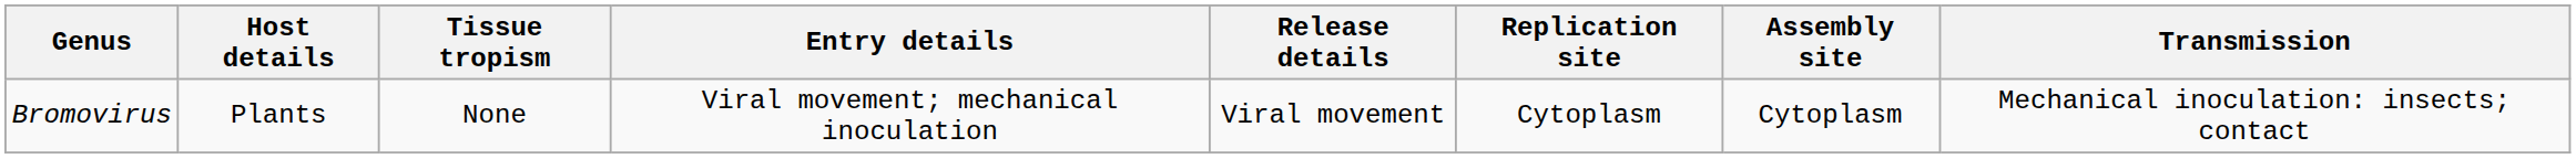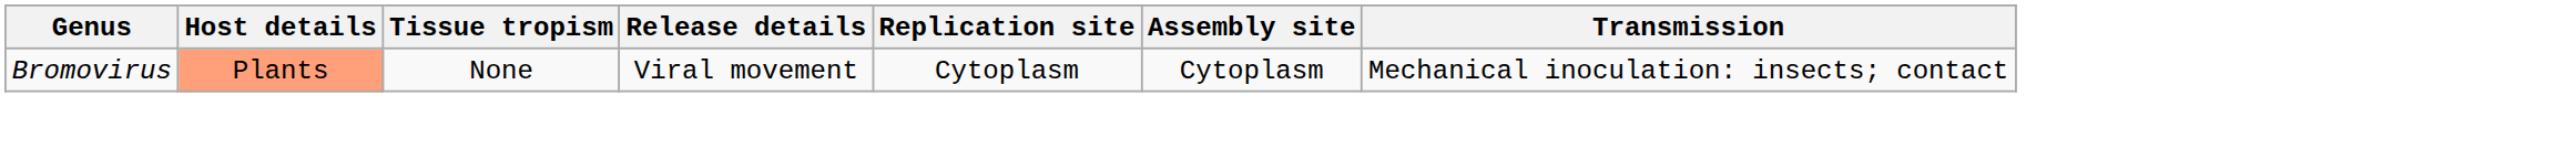- column: Entry details | Viral movement; mechanical inoculation
Bromovirus | Host details: no background -> lightsalmon background
